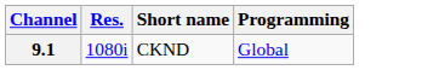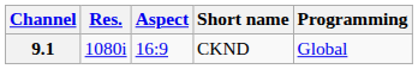+ column: Aspect | 16:9
